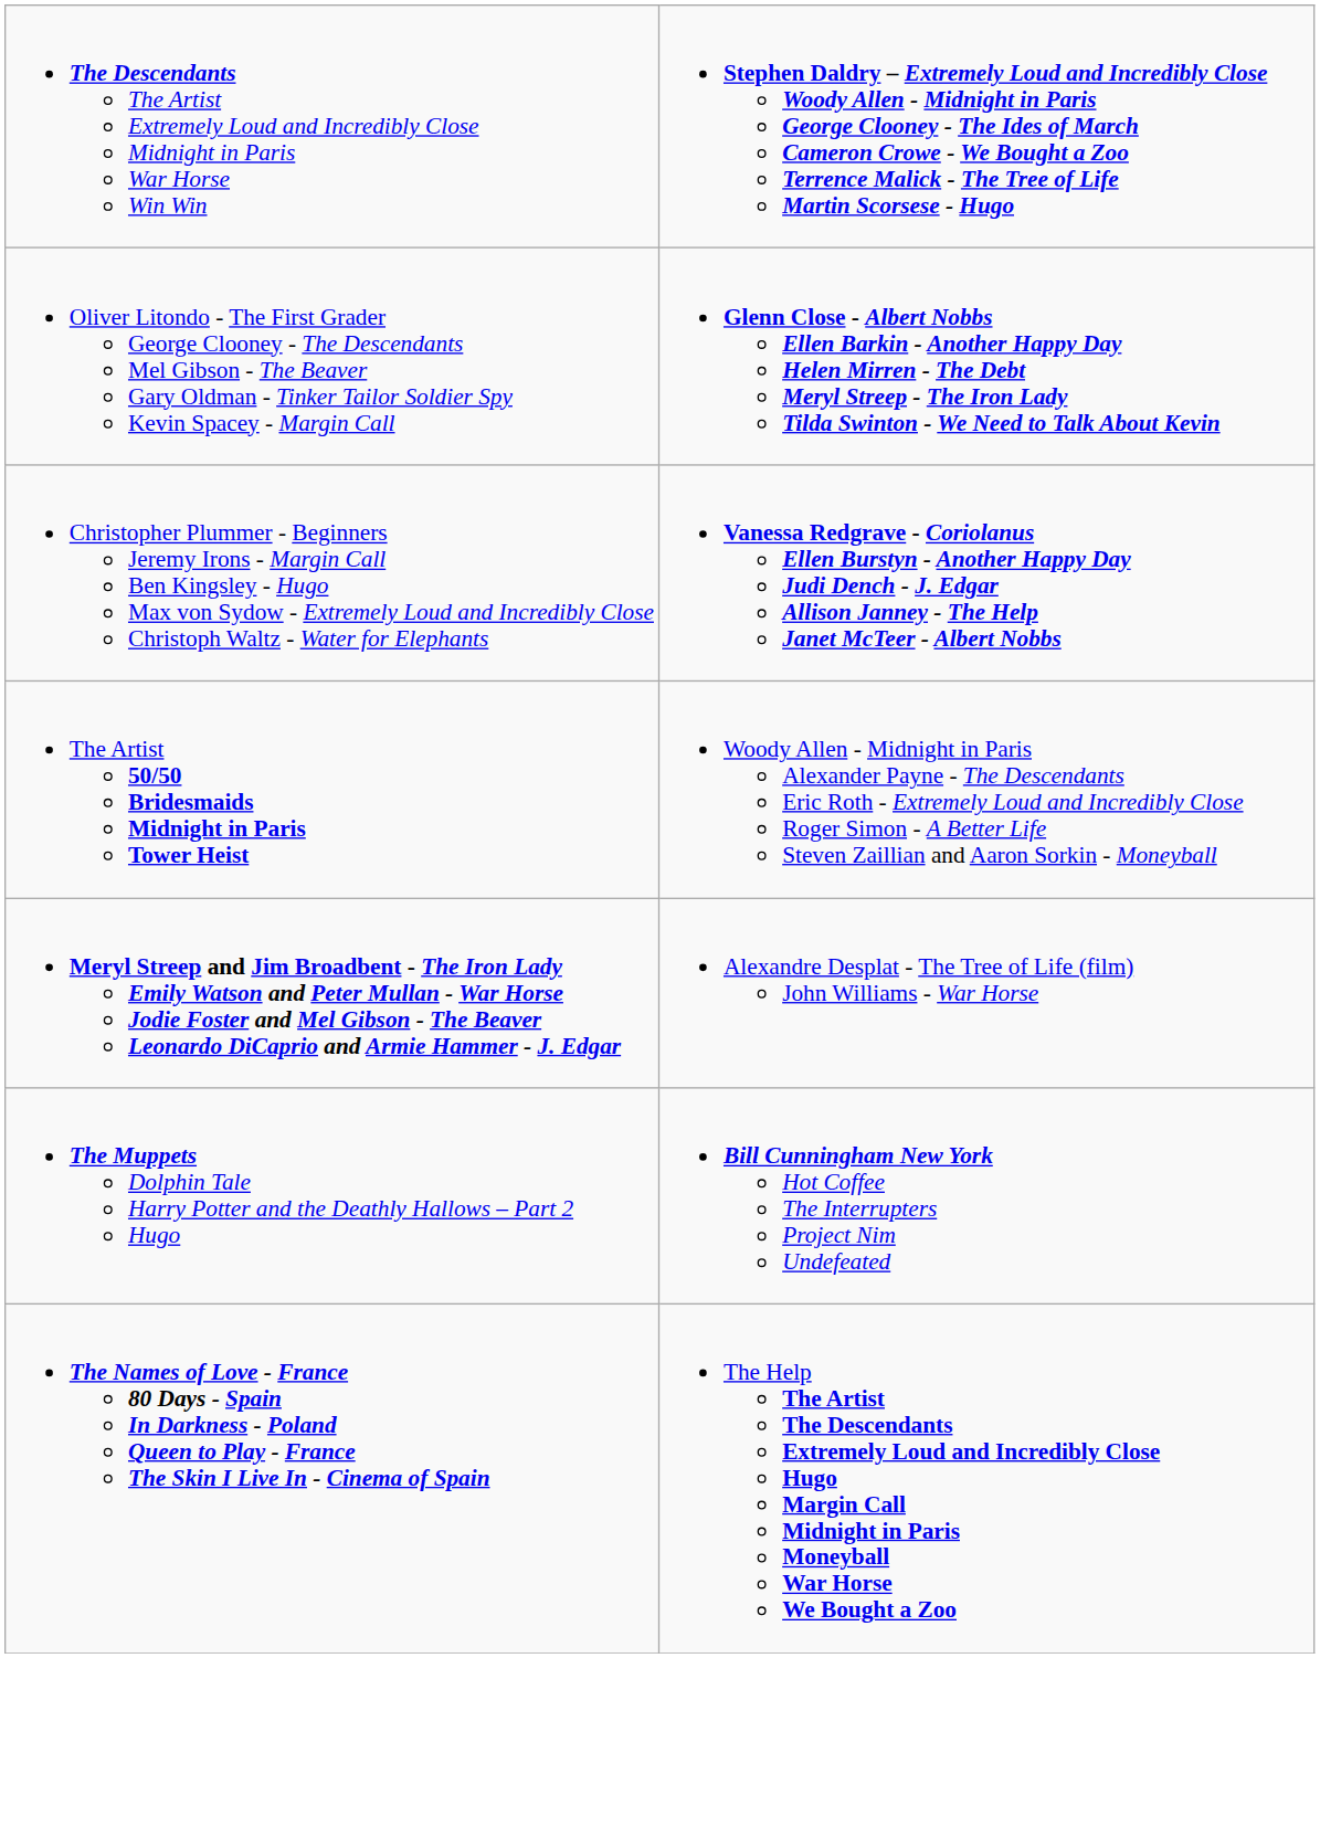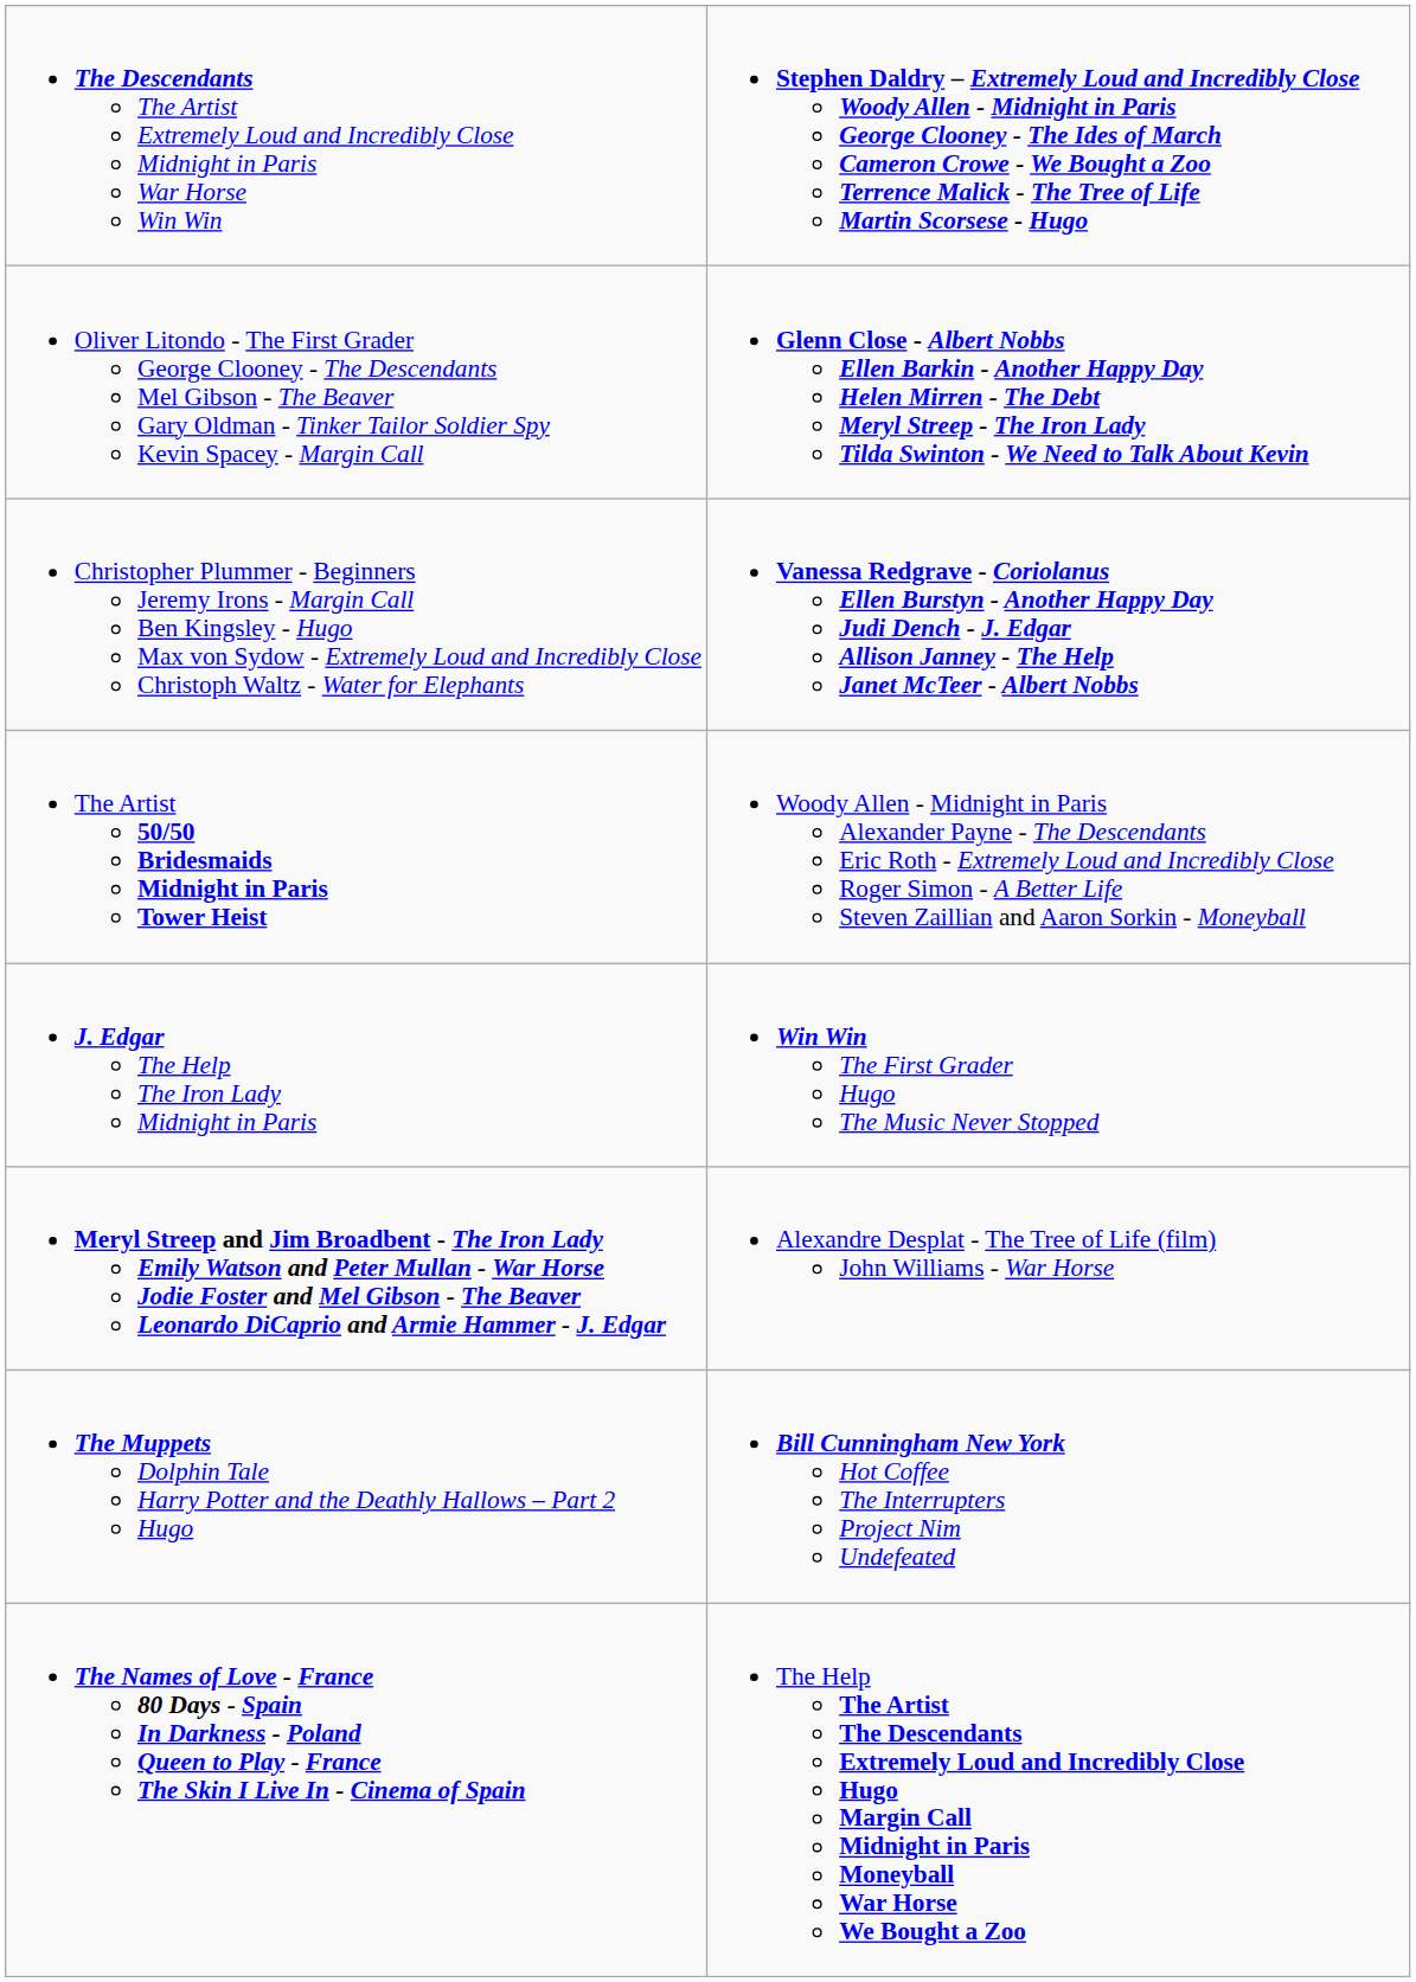+ row: J. Edgar The Help The Iron Lady Midnight in Paris | Win Win The First Grader Hugo The Music Never Stopped
